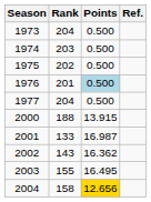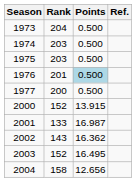1975 | Rank: 202 -> 203
1977 | Rank: 204 -> 200
2000 | Rank: 188 -> 152
2003 | Rank: 155 -> 152
2004 | Points: gold background -> no background
